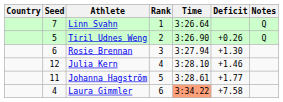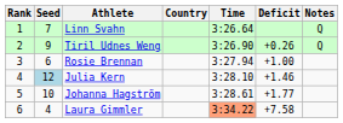columns swapped: Rank <-> Country
Tiril Udnes Weng | Seed: 5 -> 9
Rosie Brennan | Deficit: +1.30 -> +1.00
Julia Kern | Seed: no background -> lightblue background
Johanna Hagström | Seed: 11 -> 10
